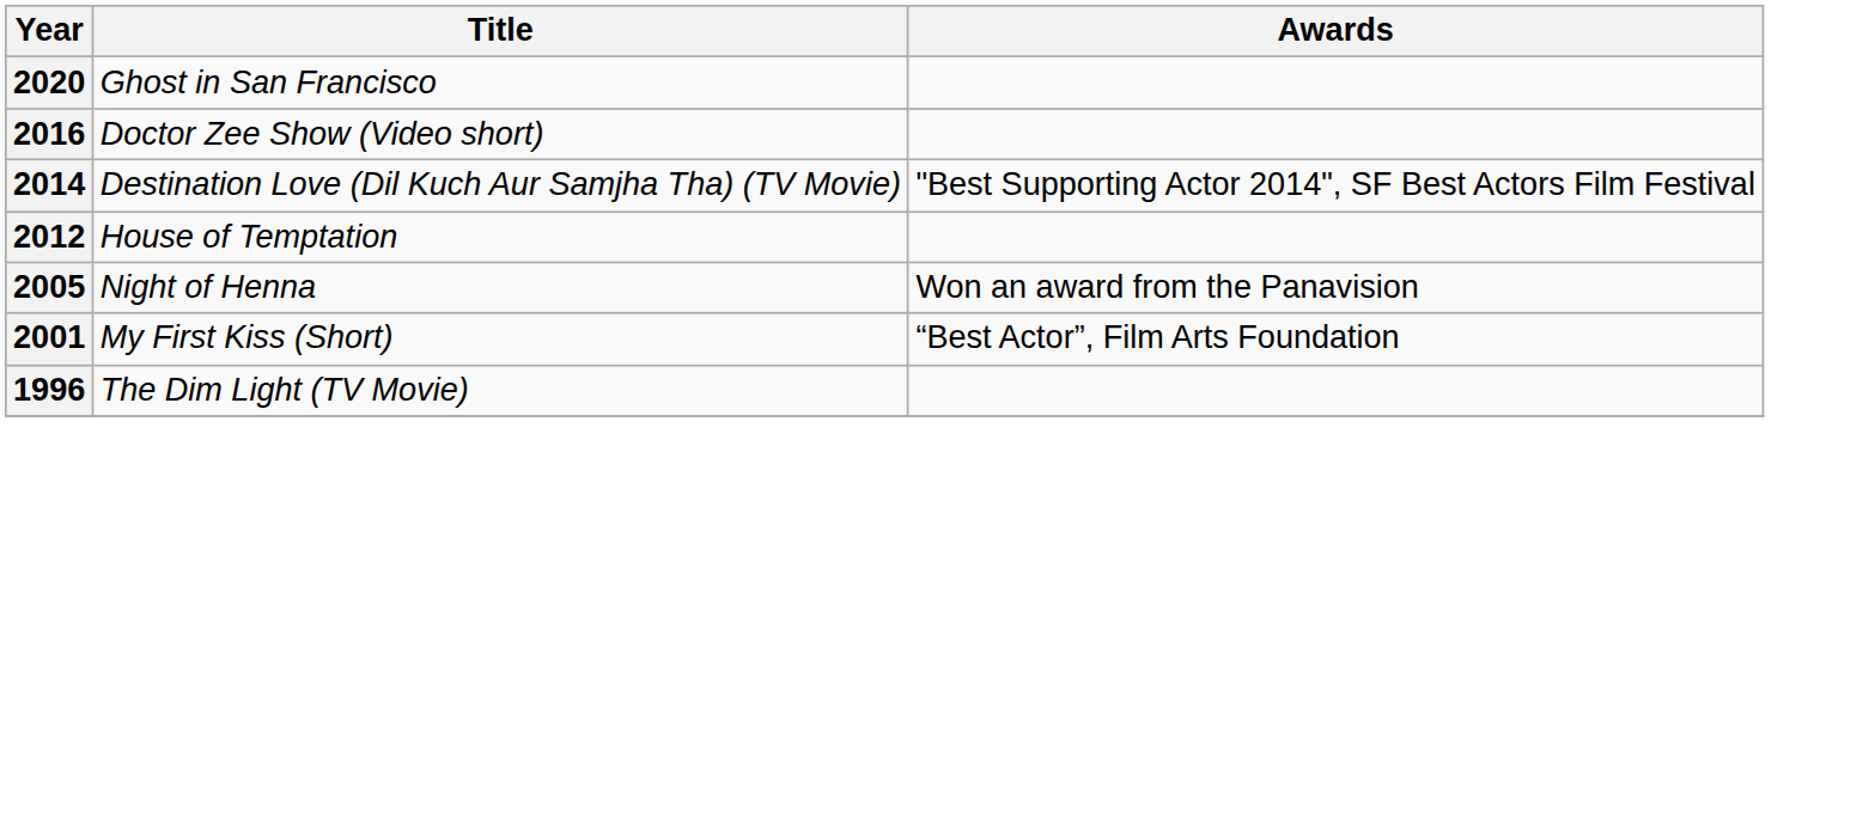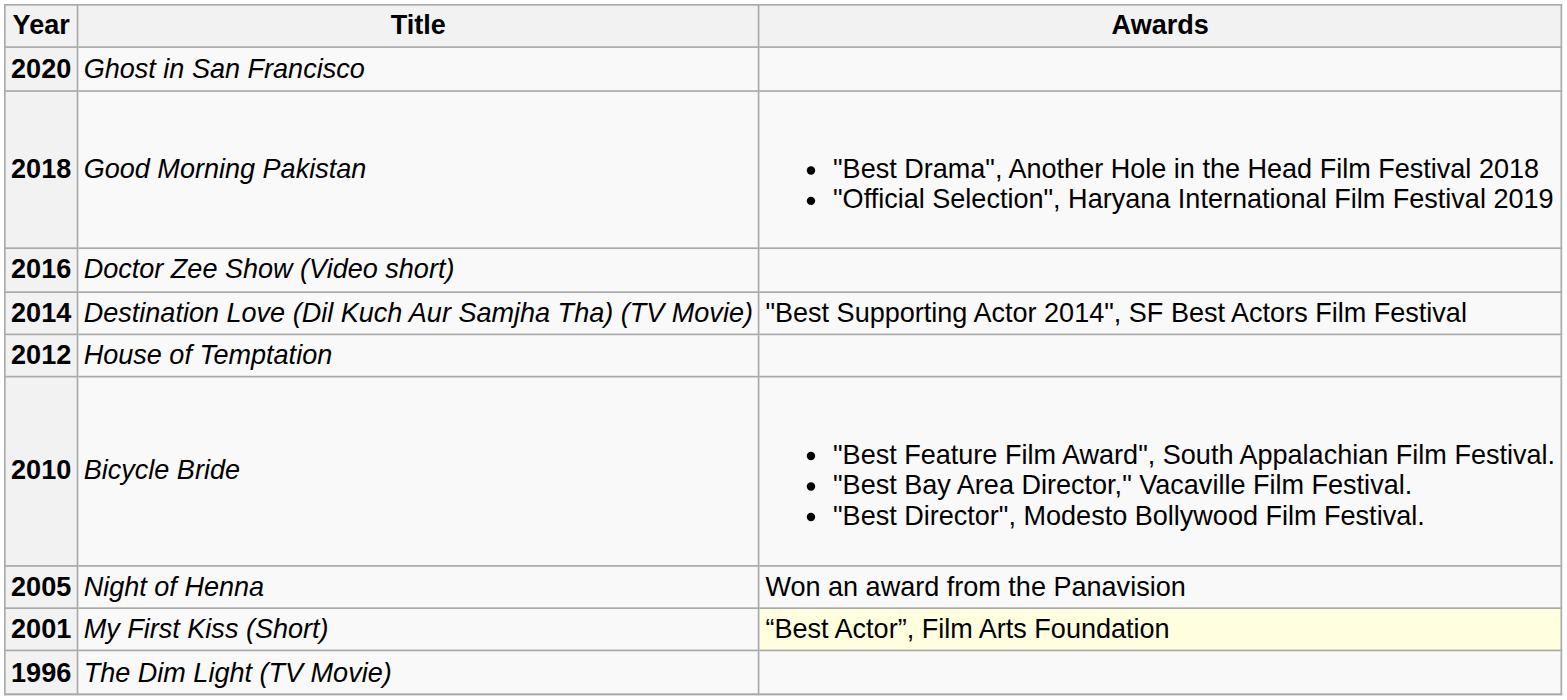+ row: 2018 | Good Morning Pakistan | "Best Drama", Another Hole in the Head Film Festival 2018 "Official Selection", Haryana International Film Festival 2019
+ row: 2010 | Bicycle Bride | "Best Feature Film Award", South Appalachian Film Festival. "Best Bay Area Director," Vacaville Film Festival. "Best Director", Modesto Bollywood Film Festival.
2001 | Awards: no background -> lightyellow background
